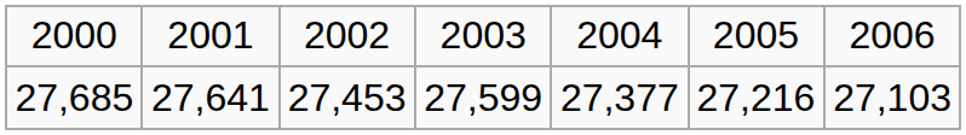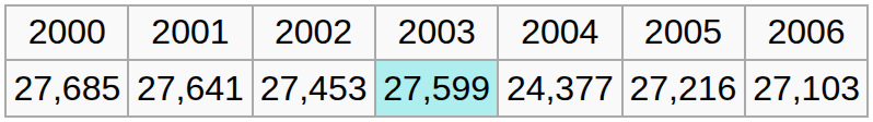27,685 | column 4: no background -> paleturquoise background
27,685 | column 5: 27,377 -> 24,377
